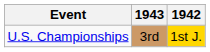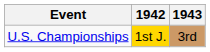columns swapped: 1942 <-> 1943
